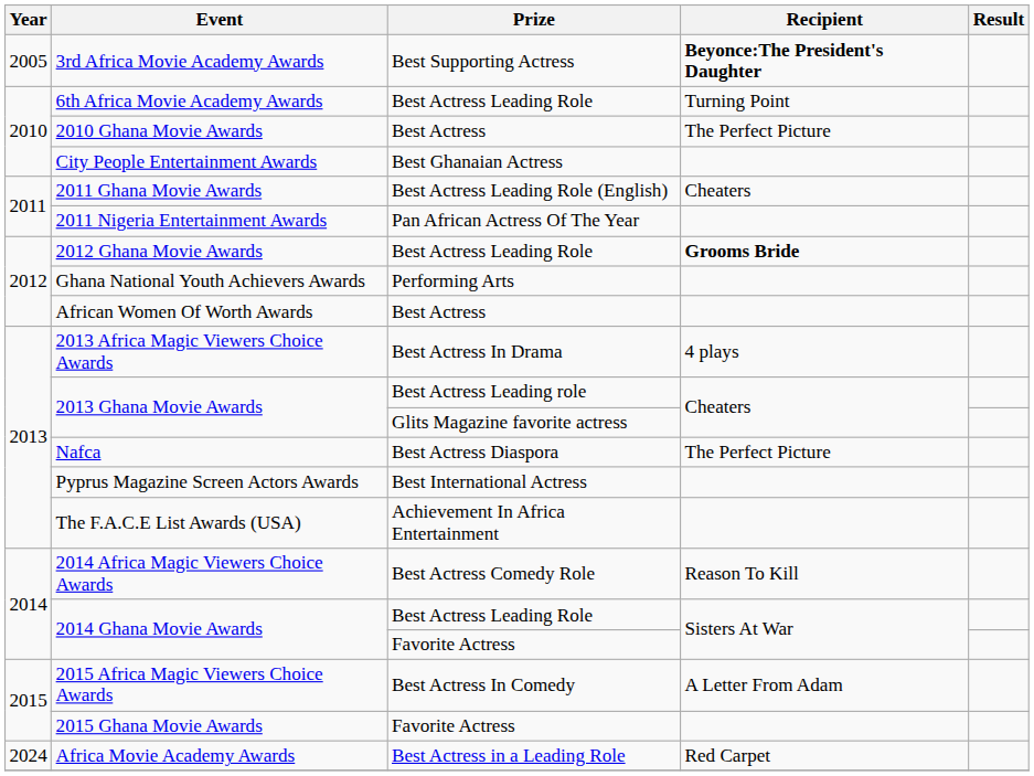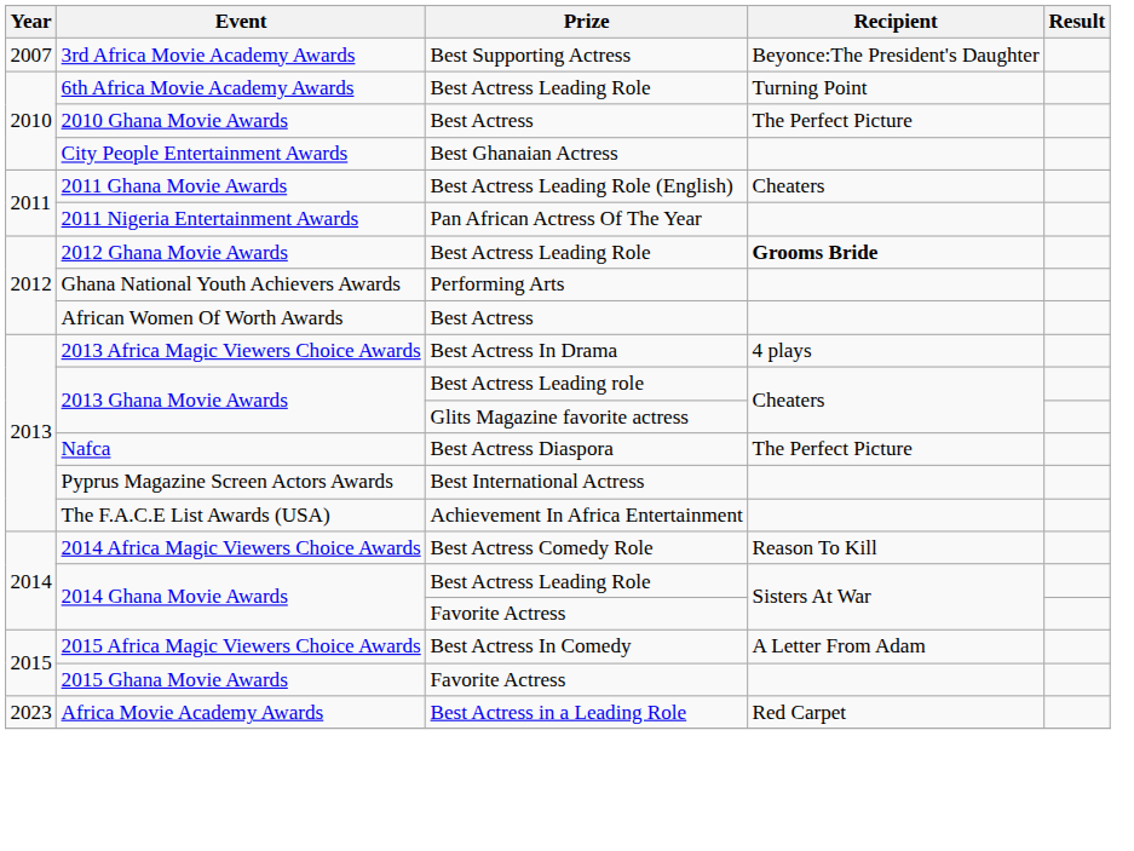3rd Africa Movie Academy Awards | Year: 2005 -> 2007
3rd Africa Movie Academy Awards | Recipient: bold -> normal
Africa Movie Academy Awards | Year: 2024 -> 2023
